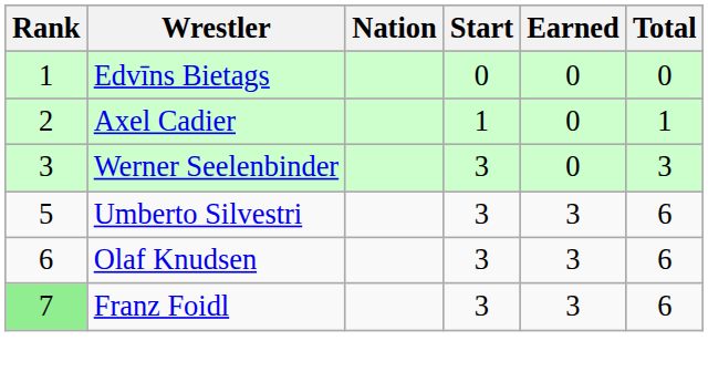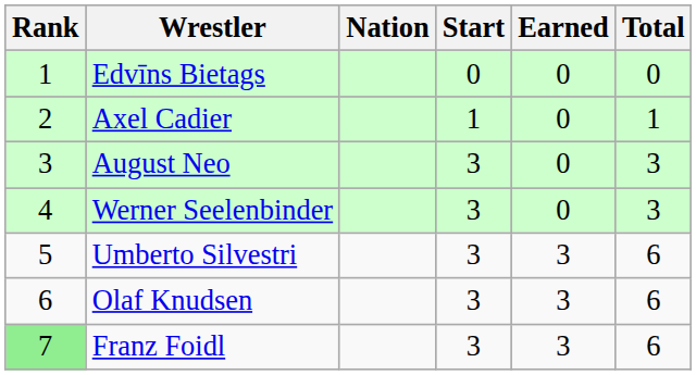+ row: 3 | August Neo | 3 | 0 | 3
Werner Seelenbinder | Rank: 3 -> 4
